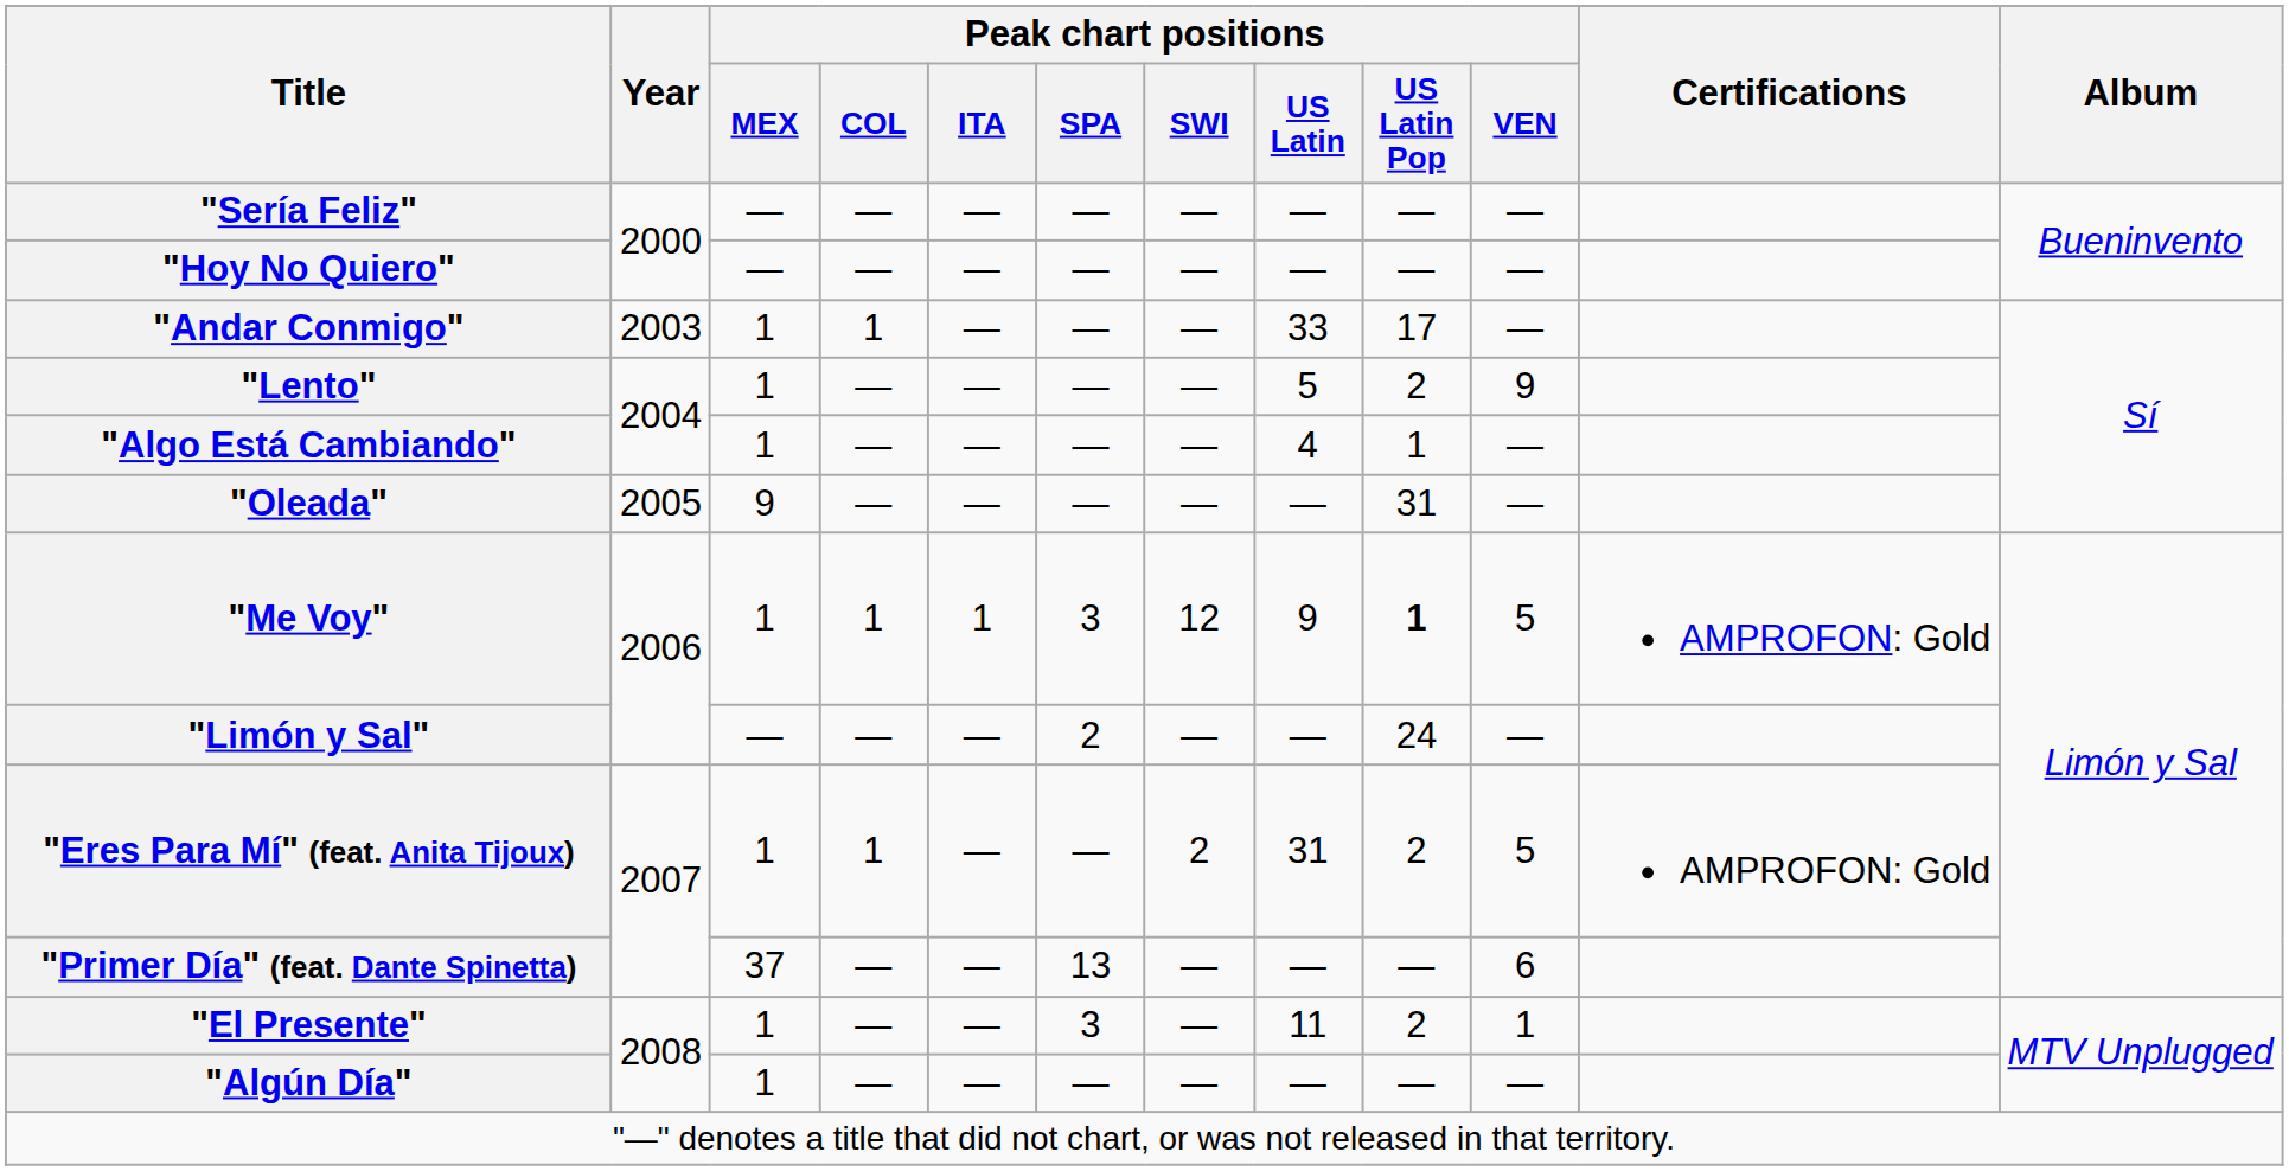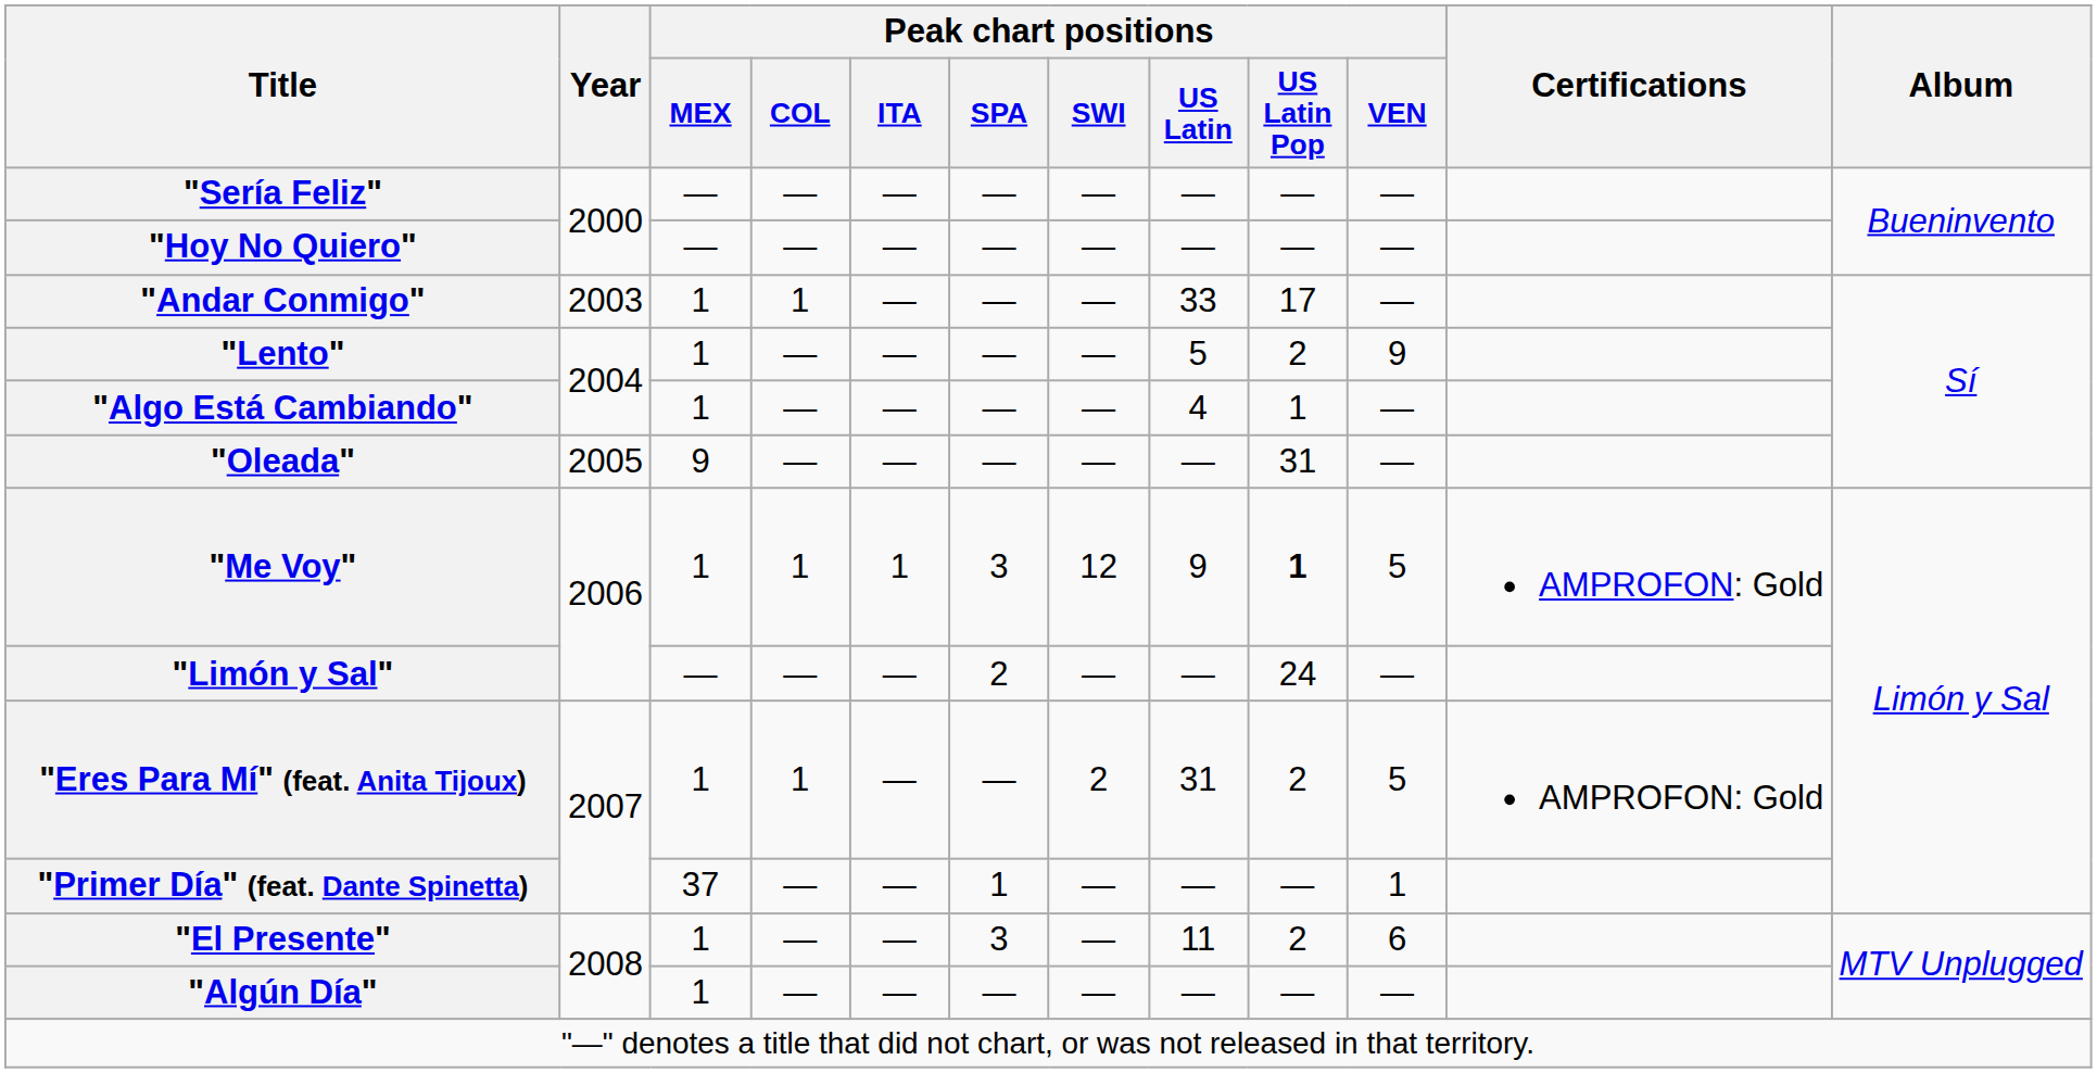"Primer Día" (feat. Dante Spinetta) | Peak chart positions / SPA: 13 -> 1
"Primer Día" (feat. Dante Spinetta) | Peak chart positions / VEN: 6 -> 1
"El Presente" | Peak chart positions / VEN: 1 -> 6
